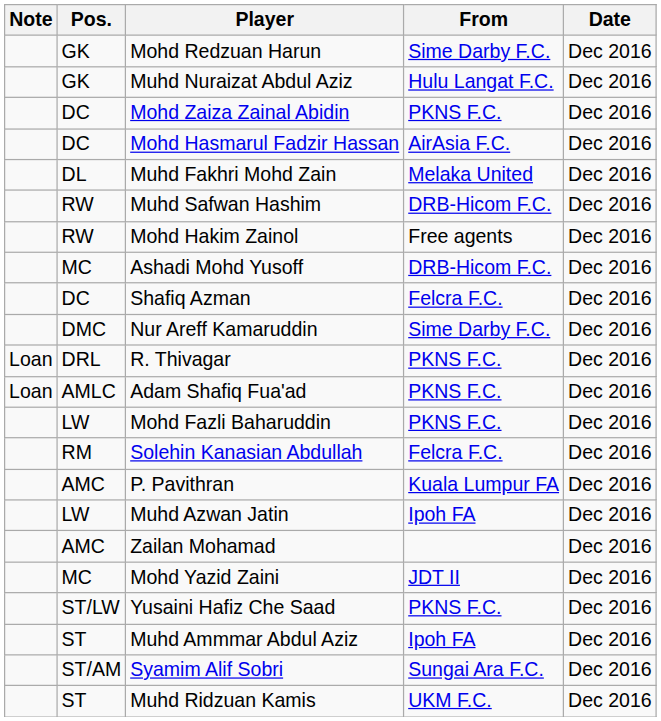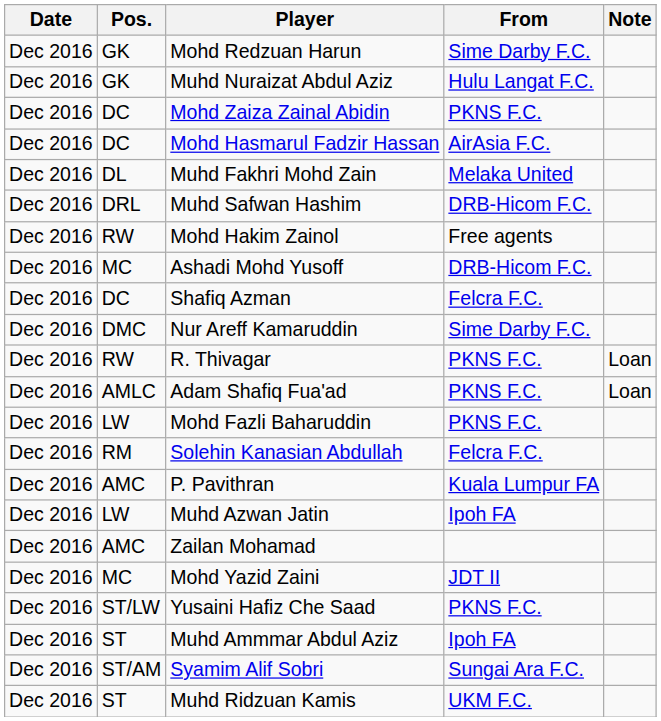columns swapped: Date <-> Note
Muhd Safwan Hashim | Pos.: RW -> DRL
R. Thivagar | Pos.: DRL -> RW
